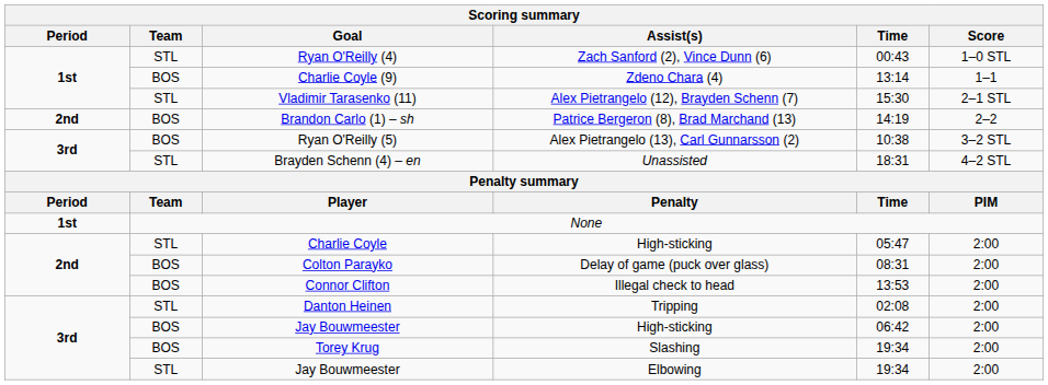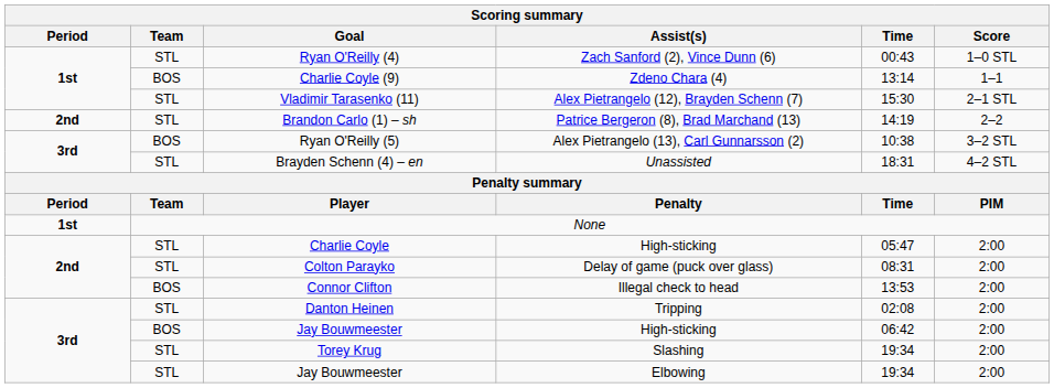Brandon Carlo (1) – sh | Team: BOS -> STL
Colton Parayko | Team: BOS -> STL
Torey Krug | Team: BOS -> STL
